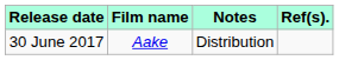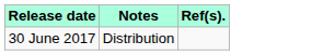- column: Film name | Aake
